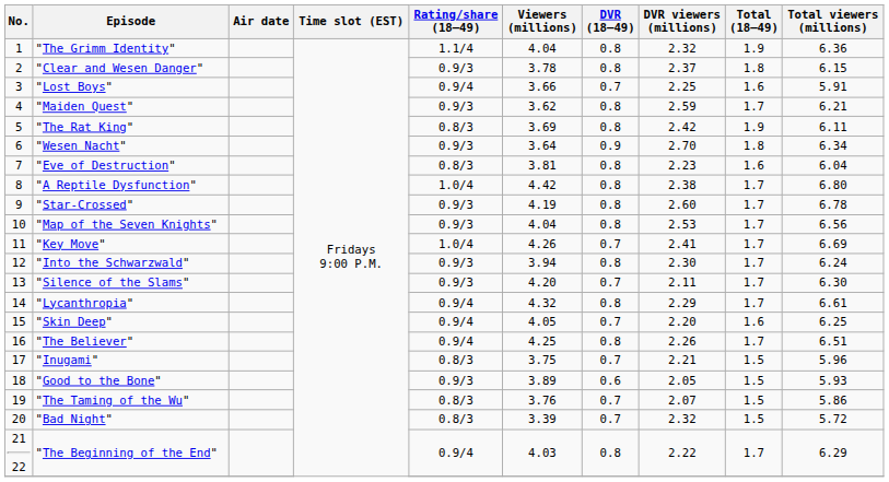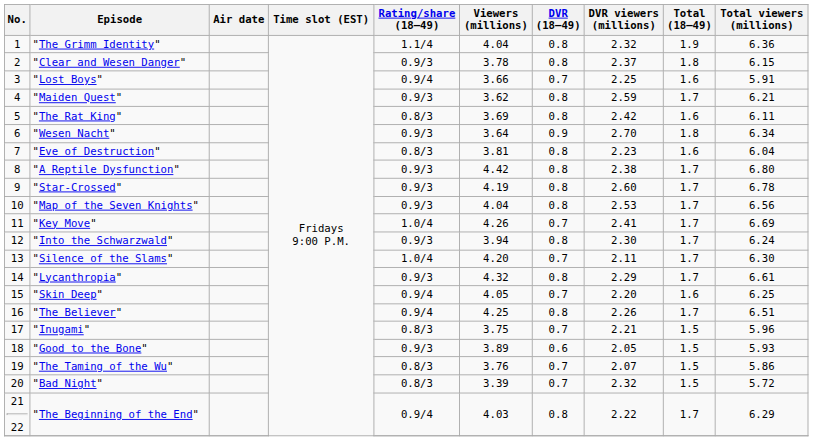"The Rat King" | Total (18–49): 1.9 -> 1.6
"A Reptile Dysfunction" | Rating/share (18–49): 1.0/4 -> 0.9/3
"Silence of the Slams" | Rating/share (18–49): 0.9/3 -> 1.0/4
"Lycanthropia" | Rating/share (18–49): 0.9/4 -> 0.9/3
